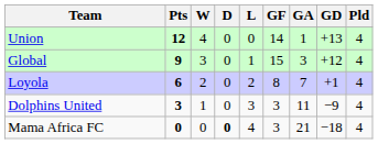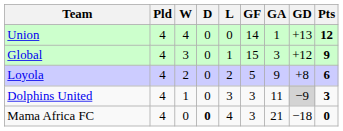columns swapped: Pld <-> Pts
Loyola | GF: 8 -> 5
Loyola | GA: 7 -> 9
Loyola | GD: +1 -> +8
Dolphins United | GD: no background -> lightgrey background
